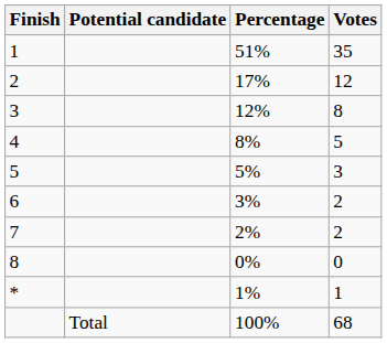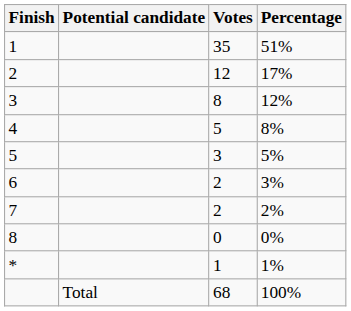columns swapped: Percentage <-> Votes
